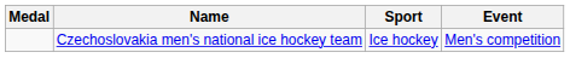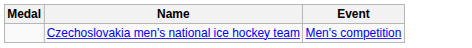- column: Sport | Ice hockey
